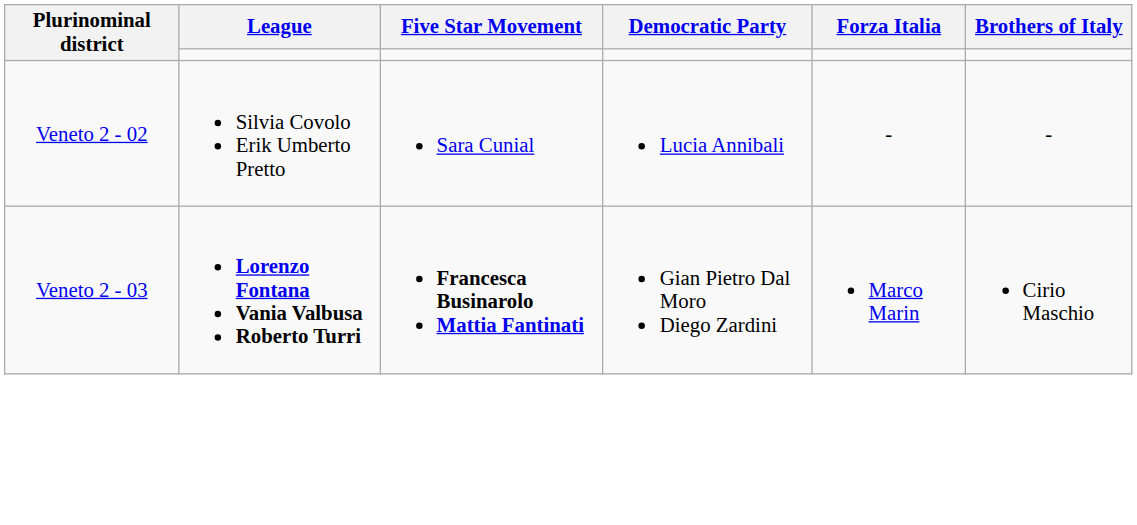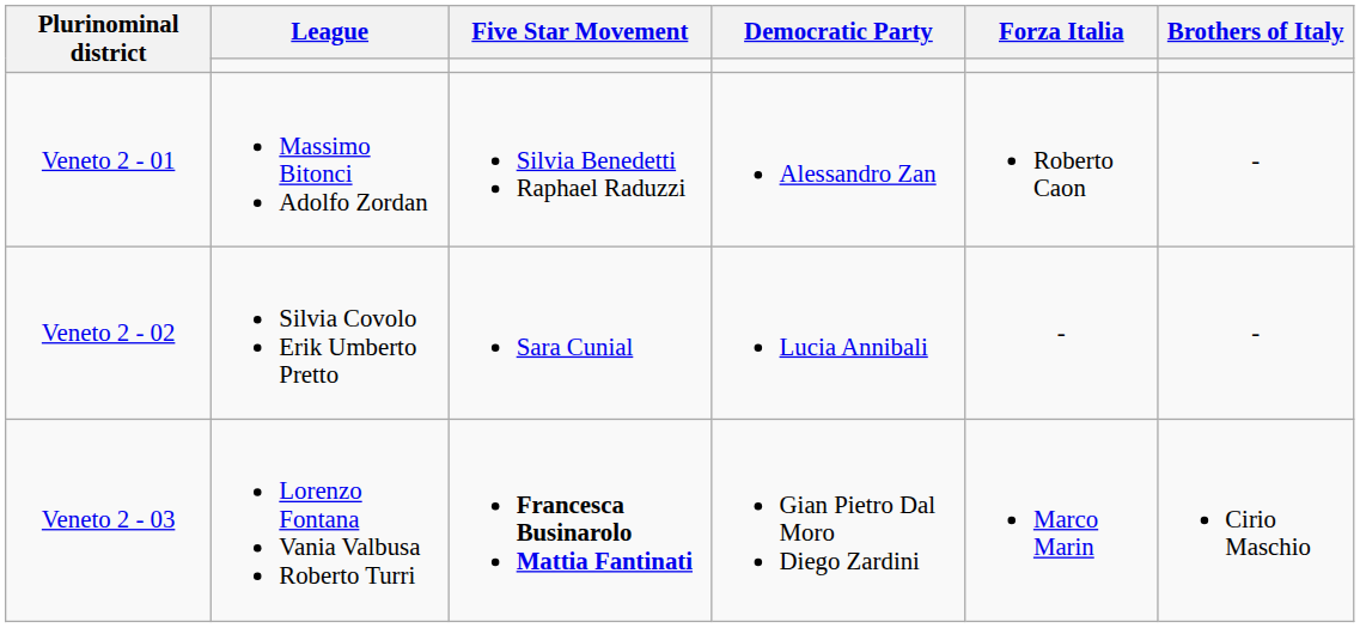+ row: Veneto 2 - 01 | Massimo Bitonci Adolfo Zordan | Silvia Benedetti Raphael Raduzzi | Alessandro Zan | Roberto Caon | -
Veneto 2 - 03 | League: bold -> normal
